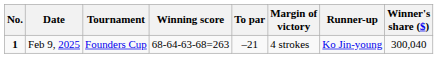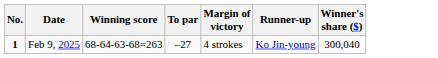- column: Tournament | Founders Cup
Feb 9, 2025 | To par: –21 -> –27
